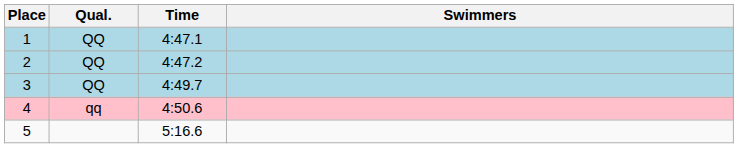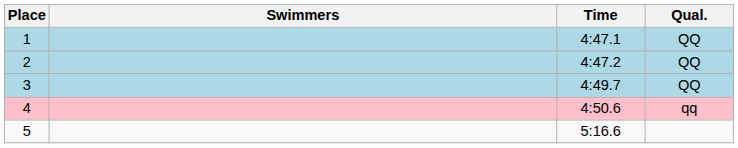columns swapped: Swimmers <-> Qual.
